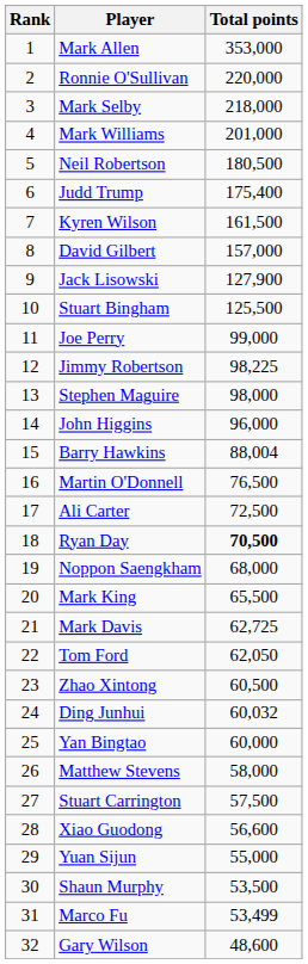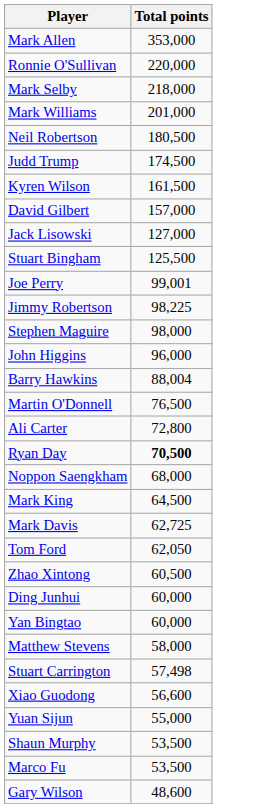- column: Rank | 1 | 2 | 3 | 4 | 5 | 6 | 7 | 8 | 9 | 10 | 11 | 12 | 13 | 14 | 15 | 16 | 17 | 18 | 19 | 20 | 21 | 22 | 23 | 24 | 25 | 26 | 27 | 28 | 29 | 30 | 31 | 32
Judd Trump | Total points: 175,400 -> 174,500
Jack Lisowski | Total points: 127,900 -> 127,000
Joe Perry | Total points: 99,000 -> 99,001
Ali Carter | Total points: 72,500 -> 72,800
Mark King | Total points: 65,500 -> 64,500
Ding Junhui | Total points: 60,032 -> 60,000
Stuart Carrington | Total points: 57,500 -> 57,498
Marco Fu | Total points: 53,499 -> 53,500
